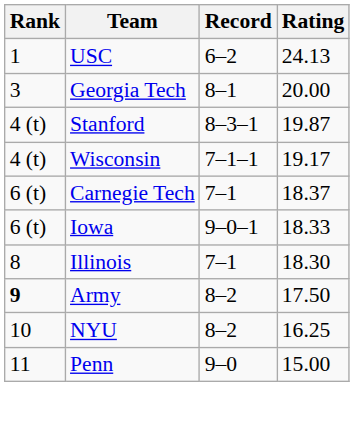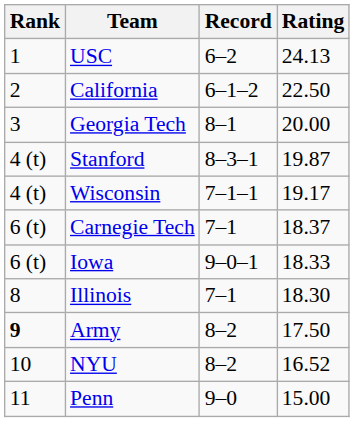+ row: 2 | California | 6–1–2 | 22.50
NYU | Rating: 16.25 -> 16.52
